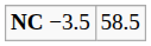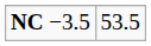NC −3.5 | column 2: 58.5 -> 53.5
